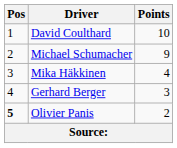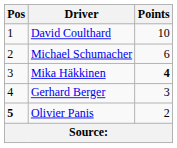Michael Schumacher | Points: 9 -> 6
Mika Häkkinen | Points: normal -> bold
